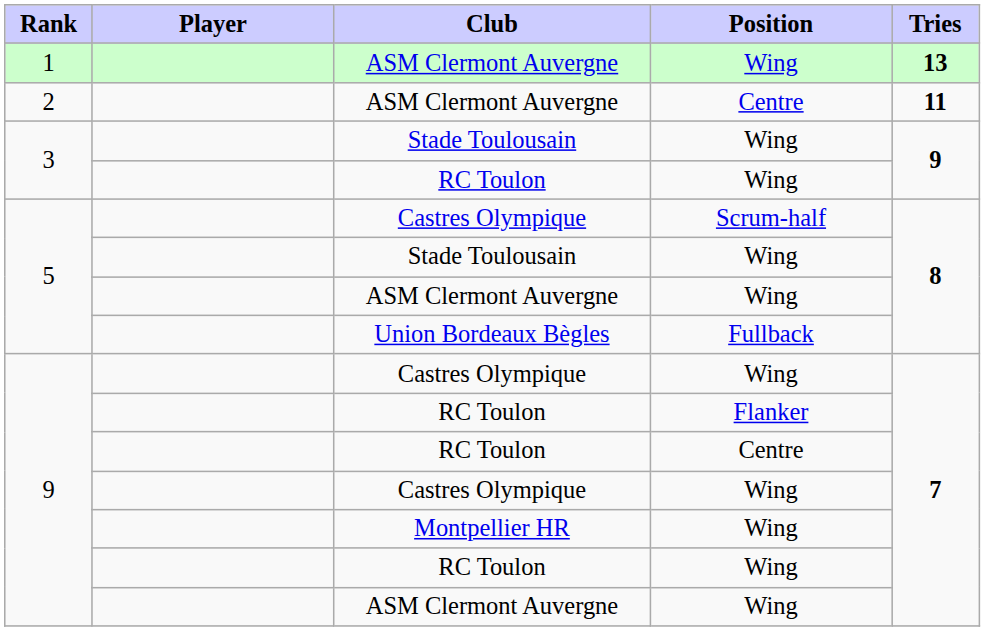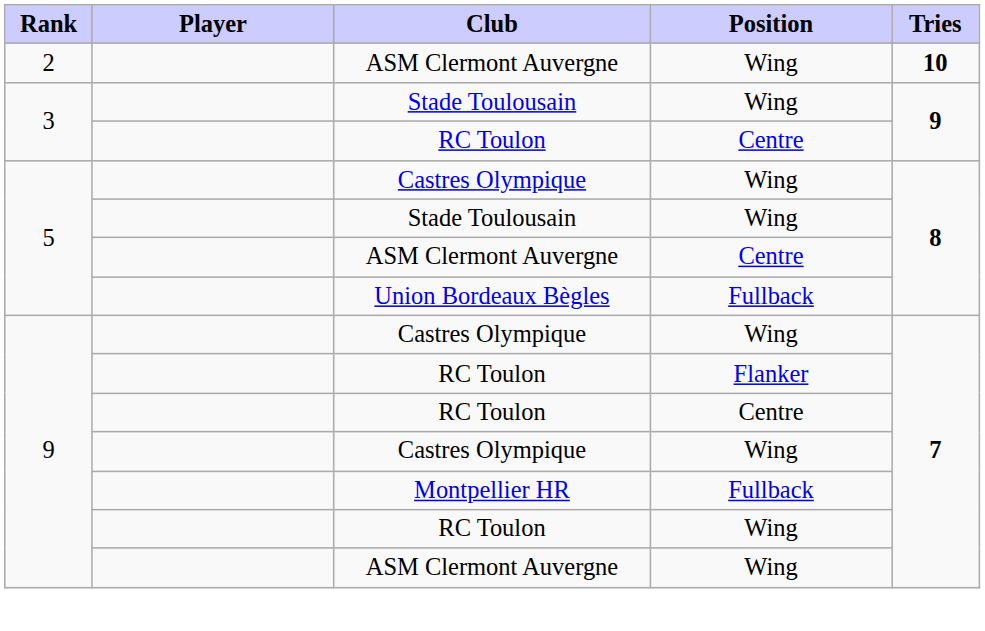- row: 1 | ASM Clermont Auvergne | Wing | 13
2 / ASM Clermont Auvergne | Position: Centre -> Wing
2 / ASM Clermont Auvergne | Tries: 11 -> 10
3 / RC Toulon | Position: Wing -> Centre
5 / Castres Olympique | Position: Scrum-half -> Wing
5 / ASM Clermont Auvergne | Position: Wing -> Centre
Montpellier HR | Position: Wing -> Fullback
